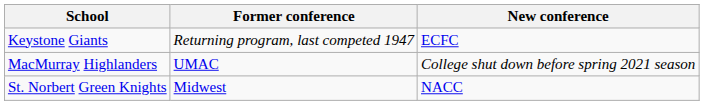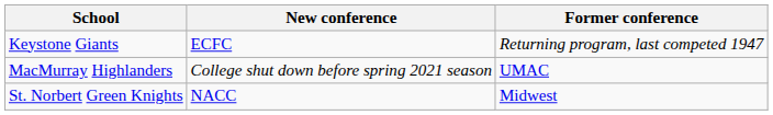columns swapped: Former conference <-> New conference
